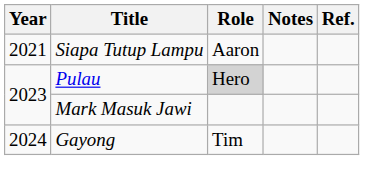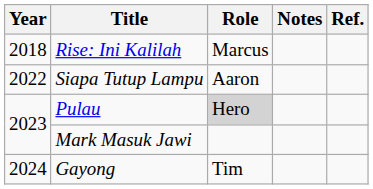+ row: 2018 | Rise: Ini Kalilah | Marcus
Siapa Tutup Lampu | Year: 2021 -> 2022
